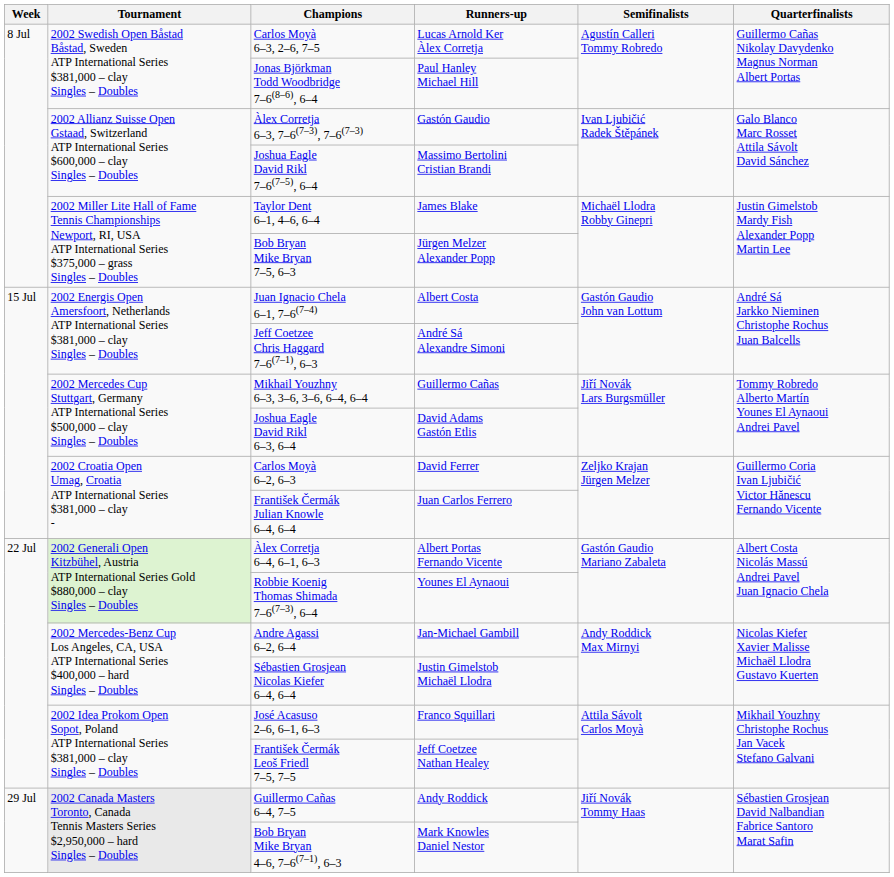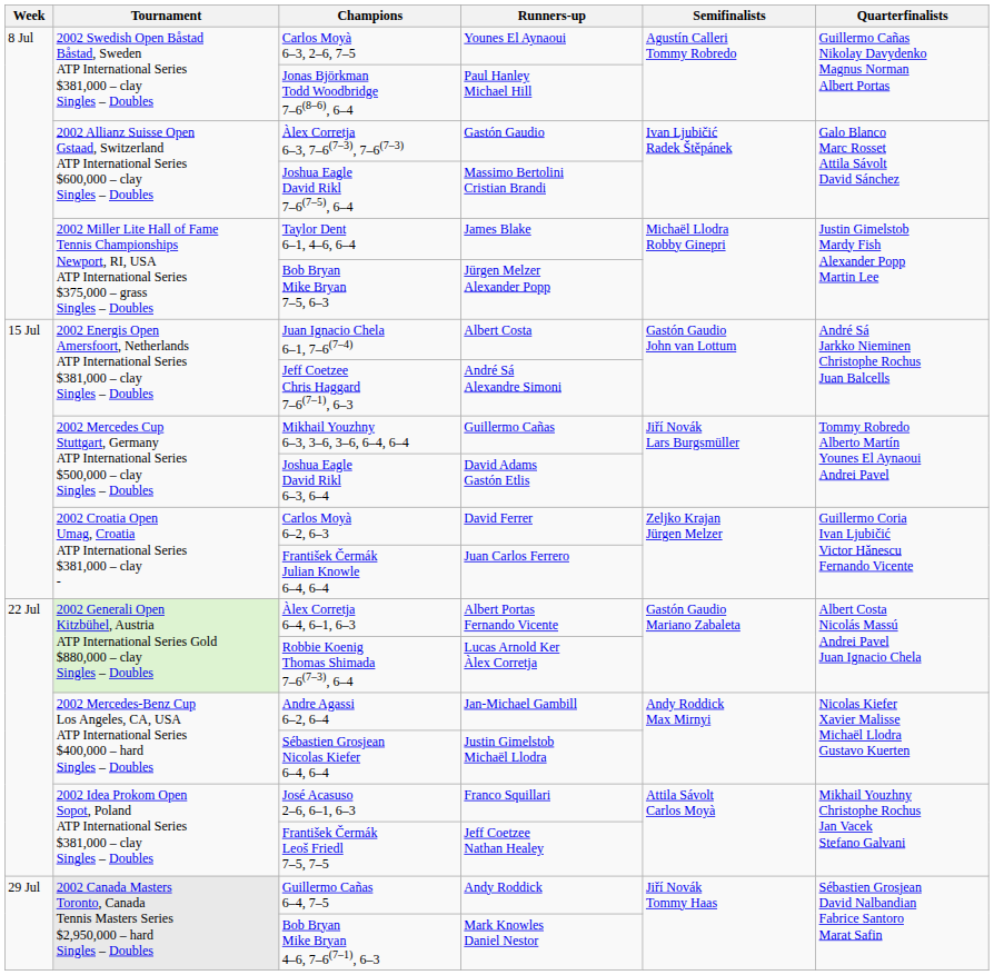Carlos Moyà 6–3, 2–6, 7–5 | Runners-up: Lucas Arnold Ker Àlex Corretja -> Younes El Aynaoui
Robbie Koenig Thomas Shimada 7–6(7–3), 6–4 | Runners-up: Younes El Aynaoui -> Lucas Arnold Ker Àlex Corretja
